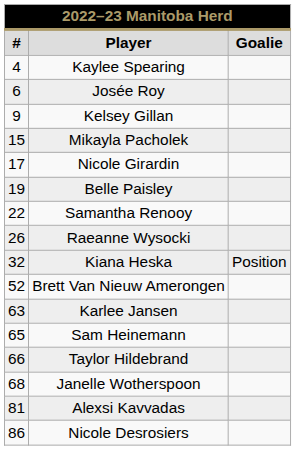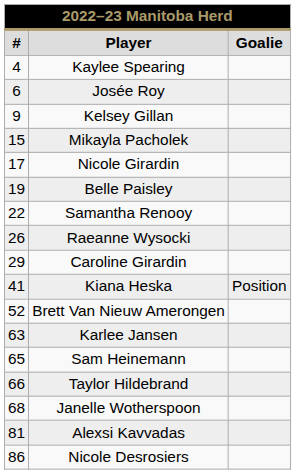+ row: 29 | Caroline Girardin
Kiana Heska | column 1: 32 -> 41
